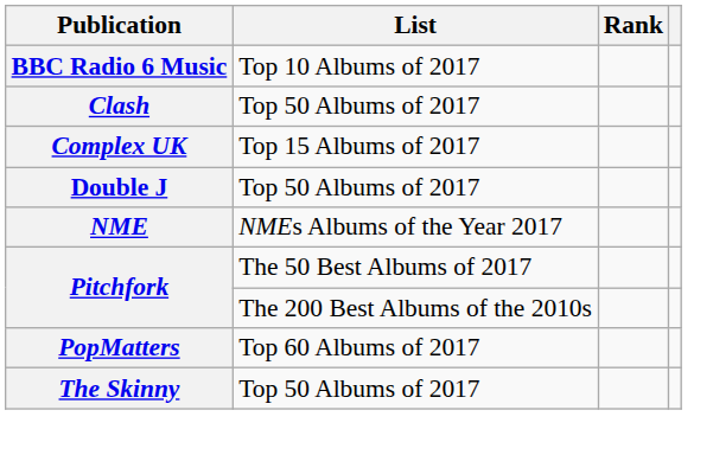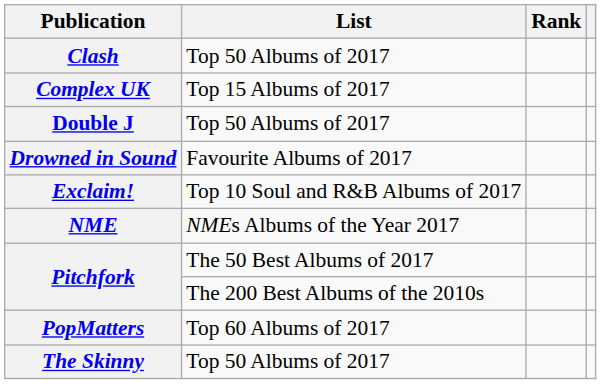- row: BBC Radio 6 Music | Top 10 Albums of 2017
+ row: Drowned in Sound | Favourite Albums of 2017
+ row: Exclaim! | Top 10 Soul and R&B Albums of 2017
